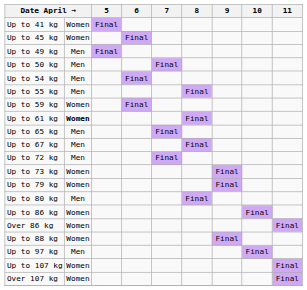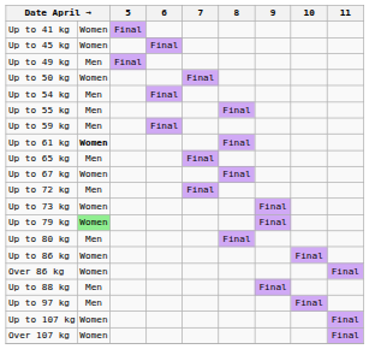Up to 50 kg | column 2: Men -> Women
Up to 59 kg | column 2: Women -> Men
Up to 67 kg | column 2: Men -> Women
Up to 79 kg | column 2: no background -> lightgreen background
Up to 88 kg | column 2: Women -> Men
